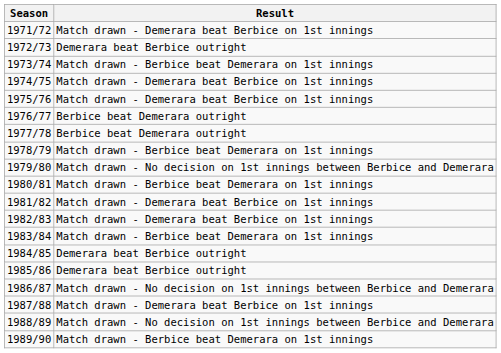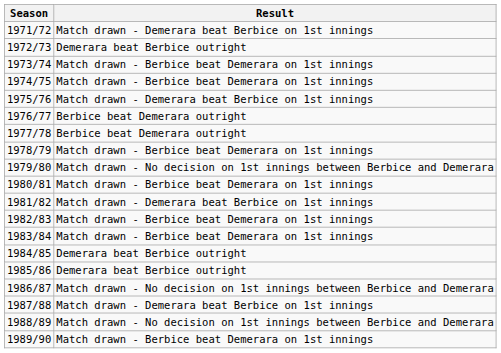1974/75 | Result: Match drawn - Demerara beat Berbice on 1st innings -> Match drawn - Berbice beat Demerara on 1st innings
1982/83 | Result: Match drawn - Demerara beat Berbice on 1st innings -> Match drawn - Berbice beat Demerara on 1st innings
